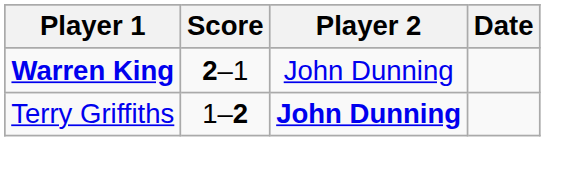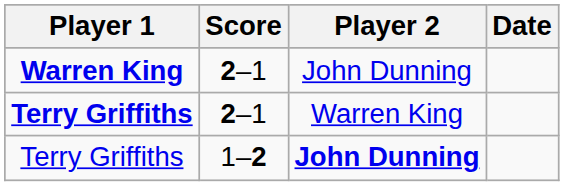+ row: Terry Griffiths | 2–1 | Warren King
